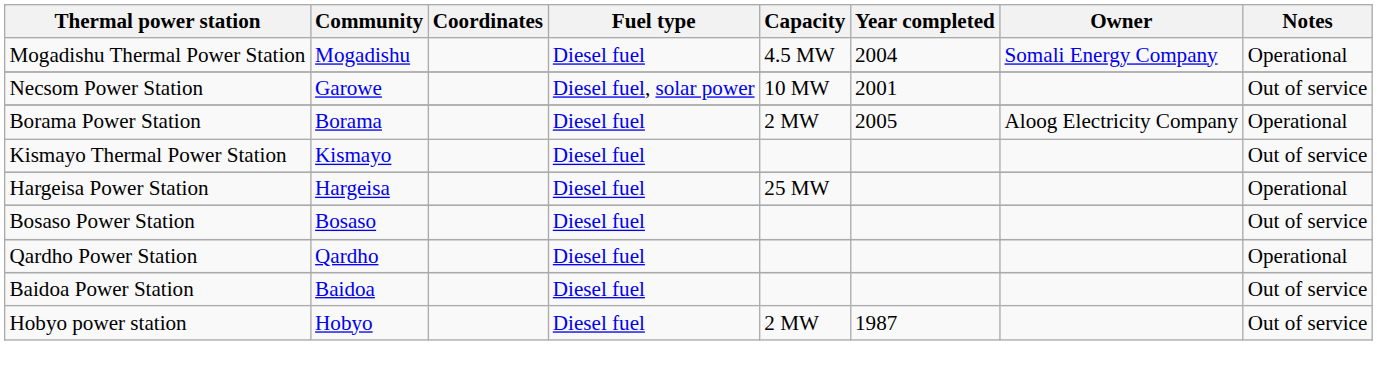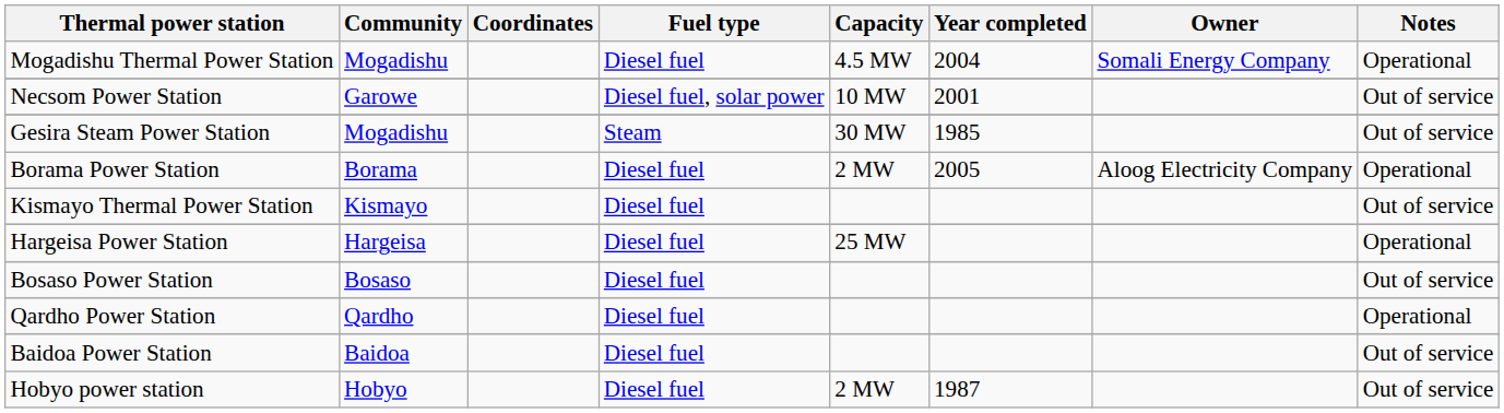+ row: Gesira Steam Power Station | Mogadishu | Steam | 30 MW | 1985 | Out of service
